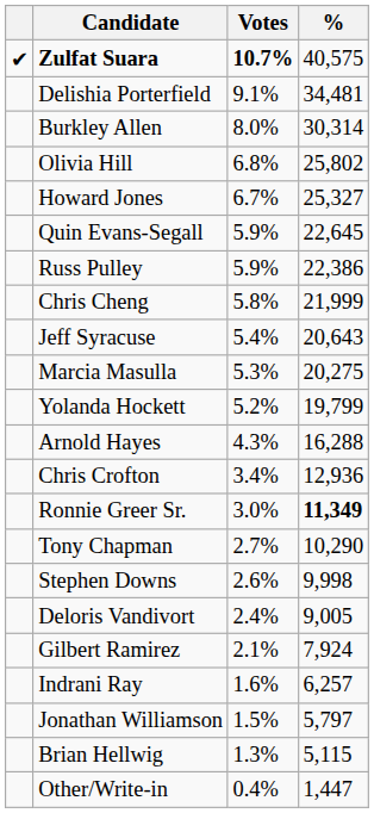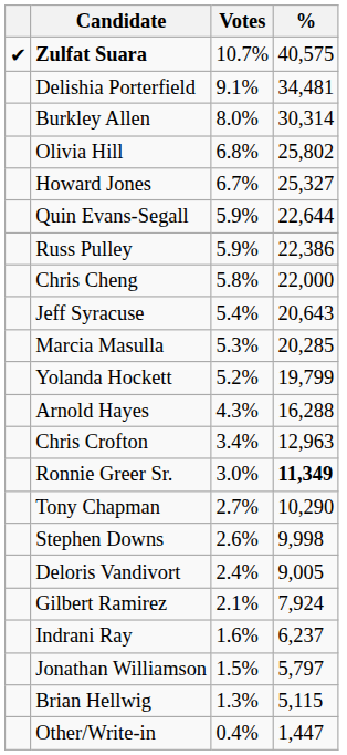Zulfat Suara | Votes: bold -> normal
Quin Evans-Segall | %: 22,645 -> 22,644
Chris Cheng | %: 21,999 -> 22,000
Marcia Masulla | %: 20,275 -> 20,285
Chris Crofton | %: 12,936 -> 12,963
Indrani Ray | %: 6,257 -> 6,237
